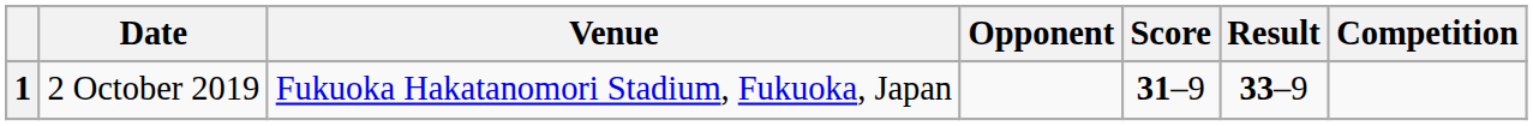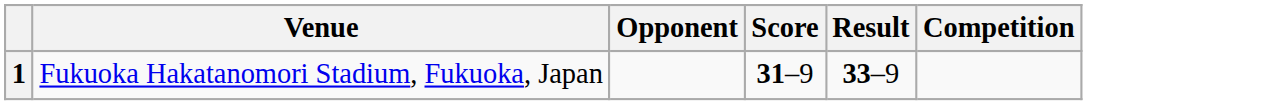- column: Date | 2 October 2019
